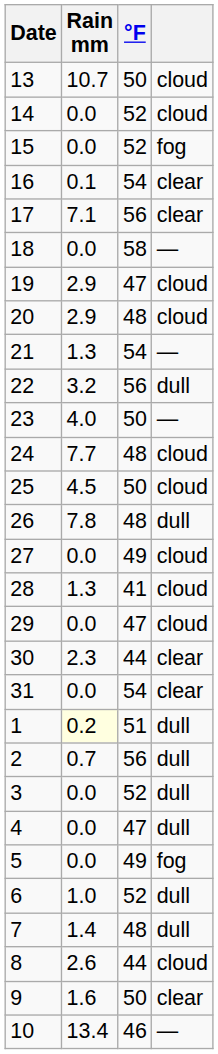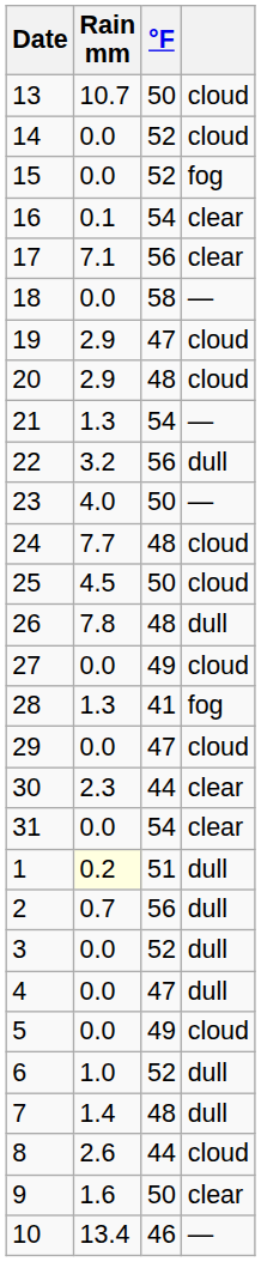28 | column 4: cloud -> fog
5 | column 4: fog -> cloud
